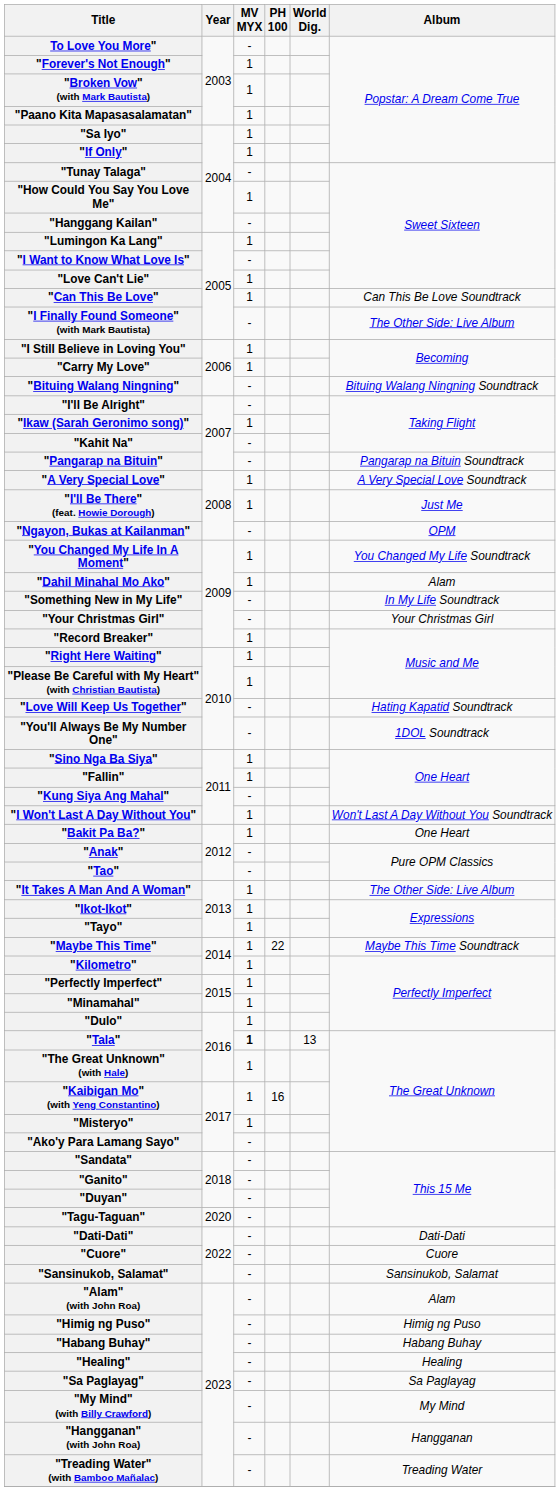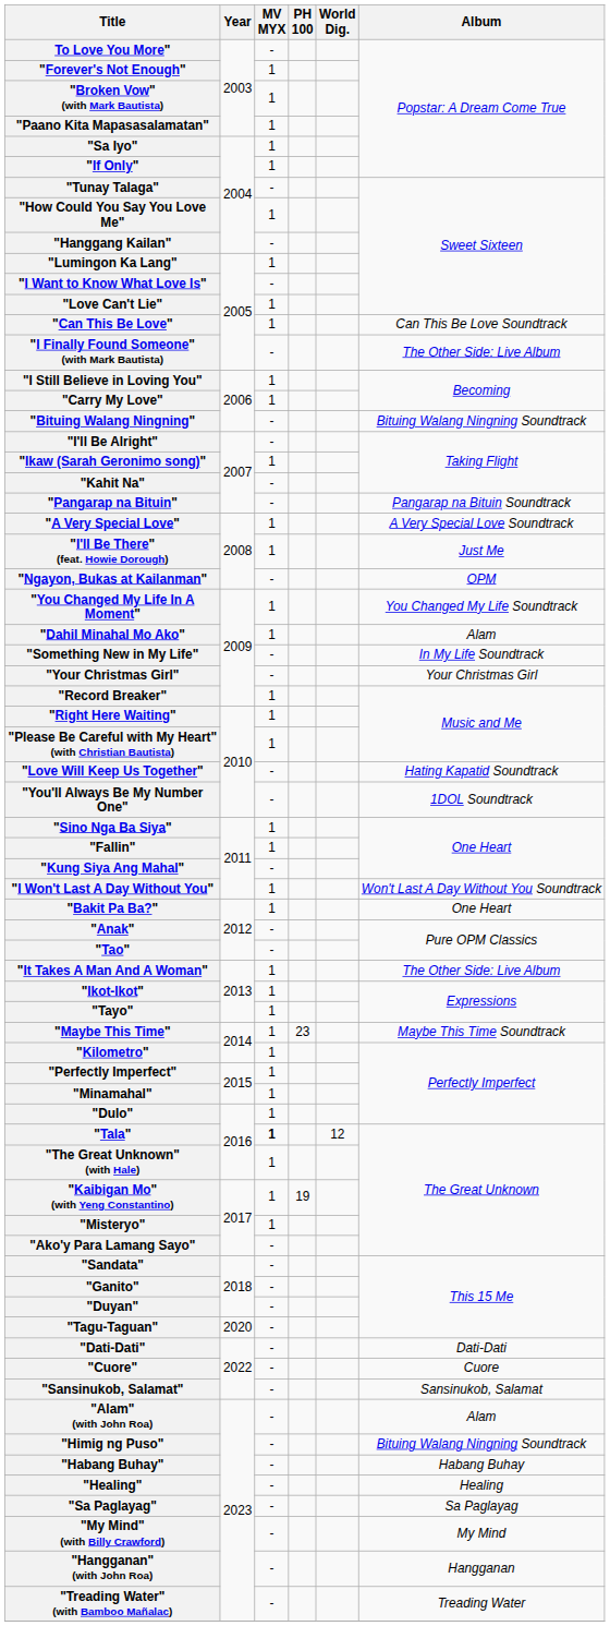"Maybe This Time" | PH 100: 22 -> 23
"Tala" | World Dig.: 13 -> 12
"Kaibigan Mo" (with Yeng Constantino) | PH 100: 16 -> 19
"Himig ng Puso" | Album: Himig ng Puso -> Bituing Walang Ningning Soundtrack
